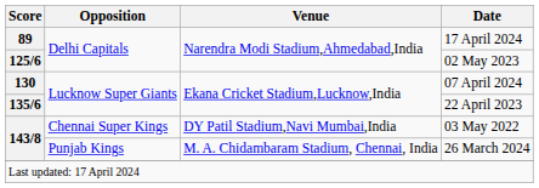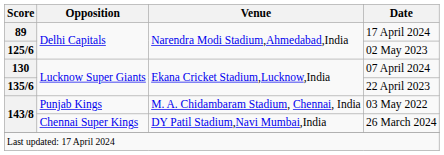03 May 2022 | Opposition: Chennai Super Kings -> Punjab Kings
03 May 2022 | Venue: DY Patil Stadium,Navi Mumbai,India -> M. A. Chidambaram Stadium, Chennai, India
26 March 2024 | Opposition: Punjab Kings -> Chennai Super Kings
26 March 2024 | Venue: M. A. Chidambaram Stadium, Chennai, India -> DY Patil Stadium,Navi Mumbai,India
